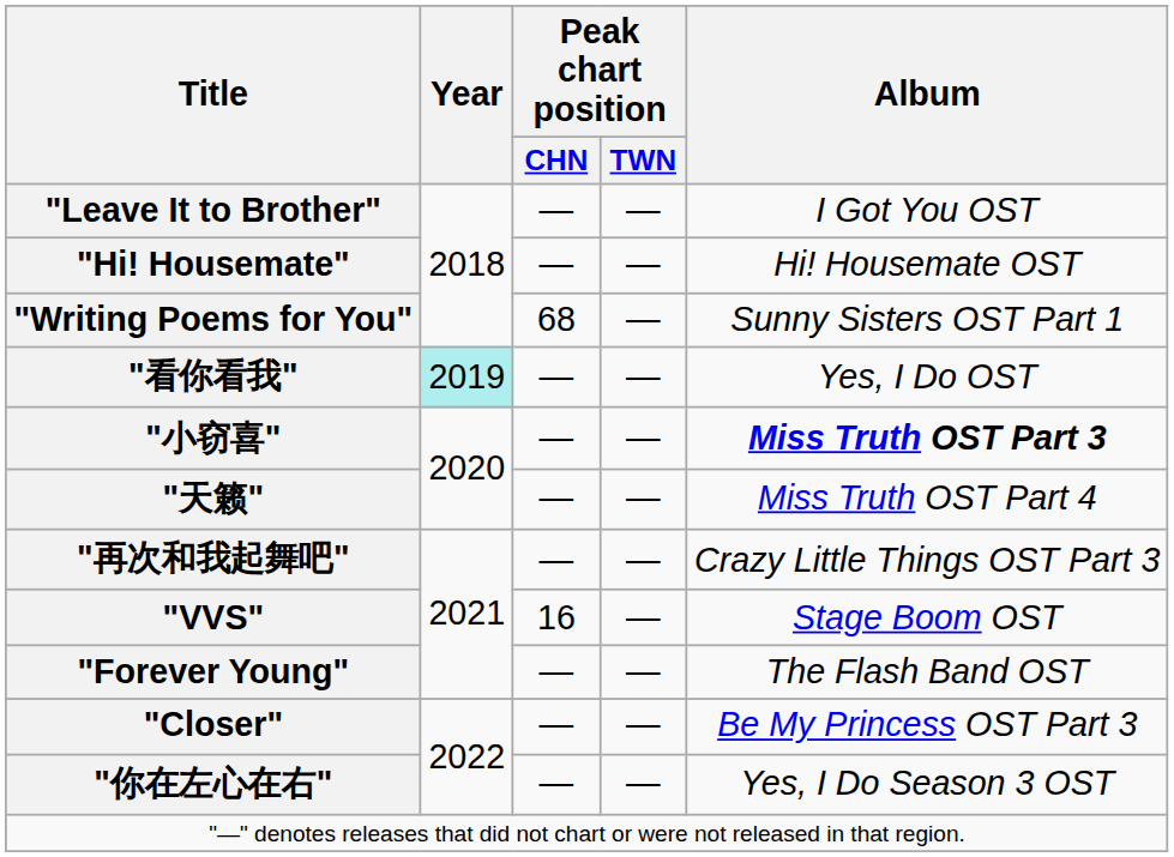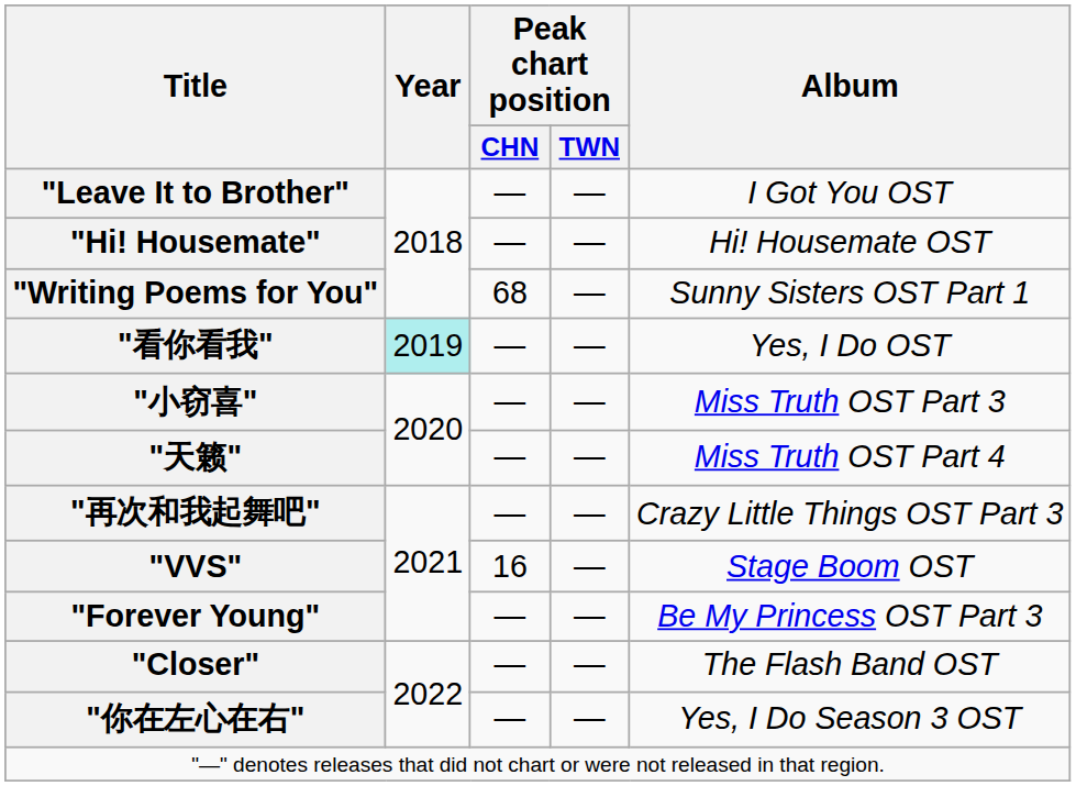"小窃喜" | Album: bold -> normal
"Forever Young" | Album: The Flash Band OST -> Be My Princess OST Part 3
"Closer" | Album: Be My Princess OST Part 3 -> The Flash Band OST
